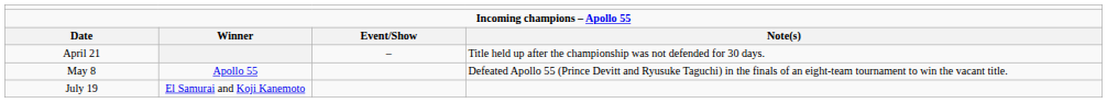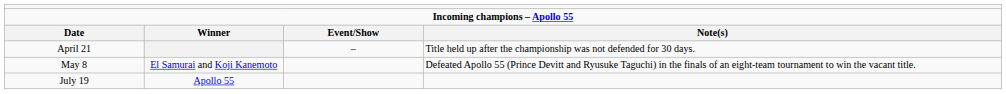May 8 | column 2: Apollo 55 -> El Samurai and Koji Kanemoto
July 19 | column 2: El Samurai and Koji Kanemoto -> Apollo 55
